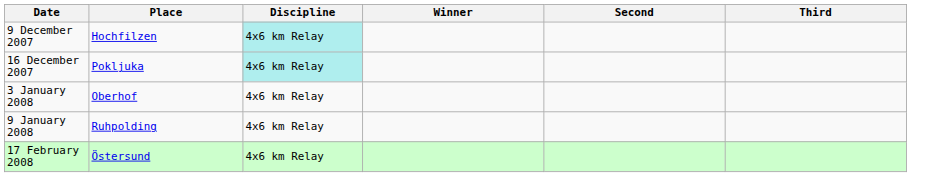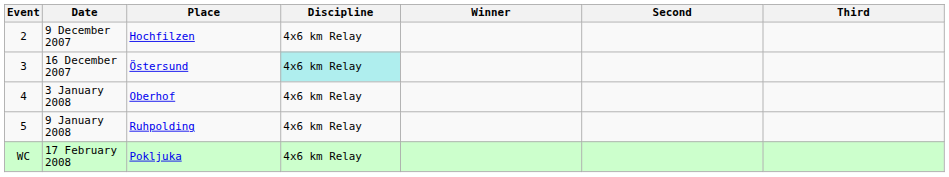+ column: Event | 2 | 3 | 4 | 5 | WC
9 December 2007 | Discipline: paleturquoise background -> no background
16 December 2007 | Place: Pokljuka -> Östersund
17 February 2008 | Place: Östersund -> Pokljuka
